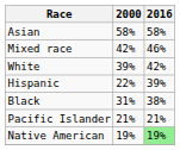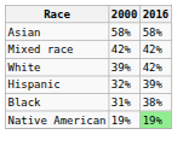Mixed race | 2016: 46% -> 42%
Hispanic | 2000: 22% -> 32%
- row: Pacific Islander | 21% | 21%
